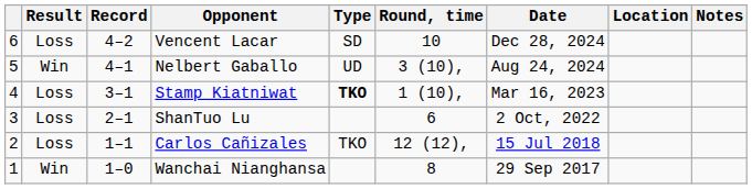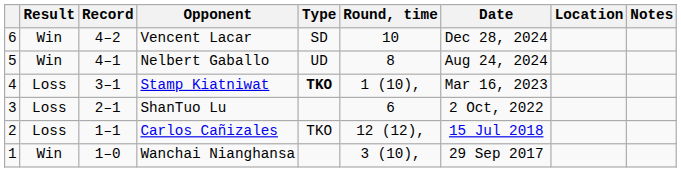Vencent Lacar | Result: Loss -> Win
Nelbert Gaballo | Round, time: 3 (10), -> 8
Wanchai Nianghansa | Round, time: 8 -> 3 (10),
